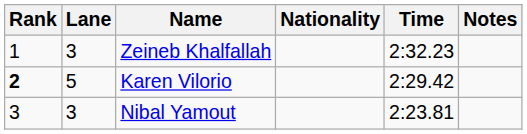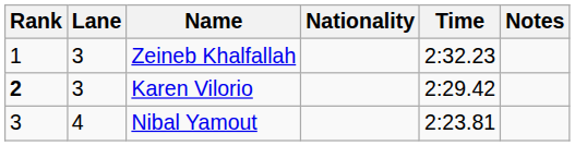Karen Vilorio | Lane: 5 -> 3
Nibal Yamout | Lane: 3 -> 4
